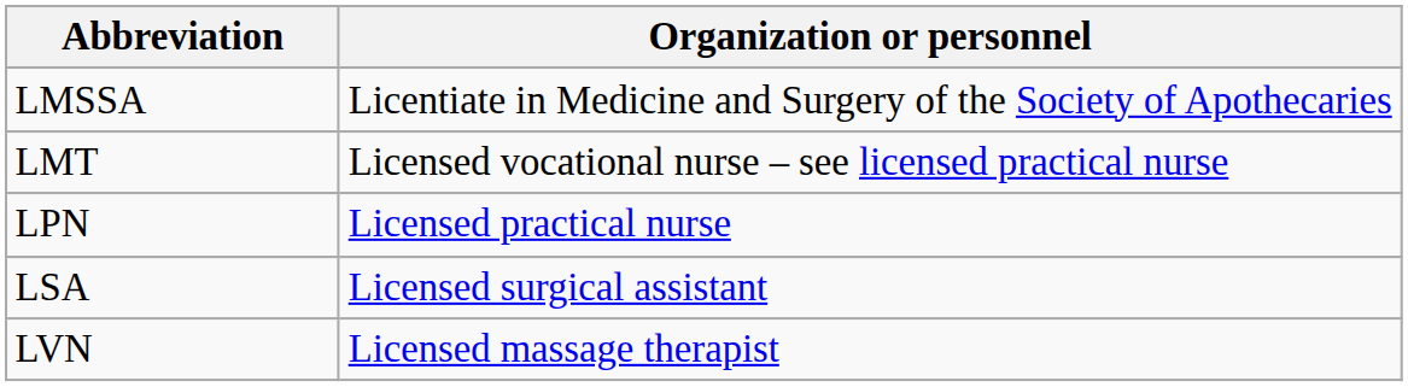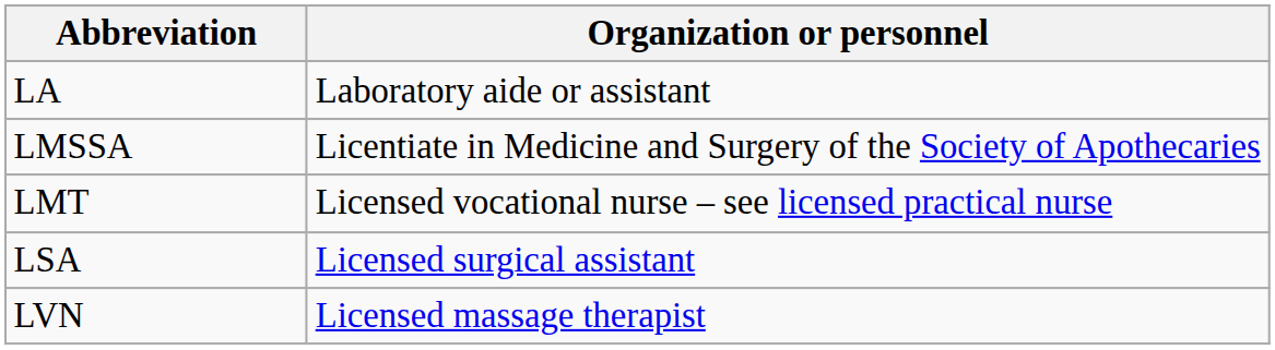+ row: LA | Laboratory aide or assistant
- row: LPN | Licensed practical nurse
